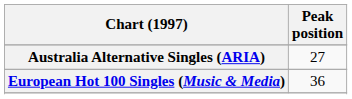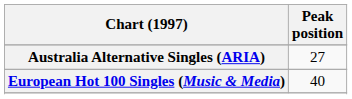European Hot 100 Singles (Music & Media) | Peak position: 36 -> 40
